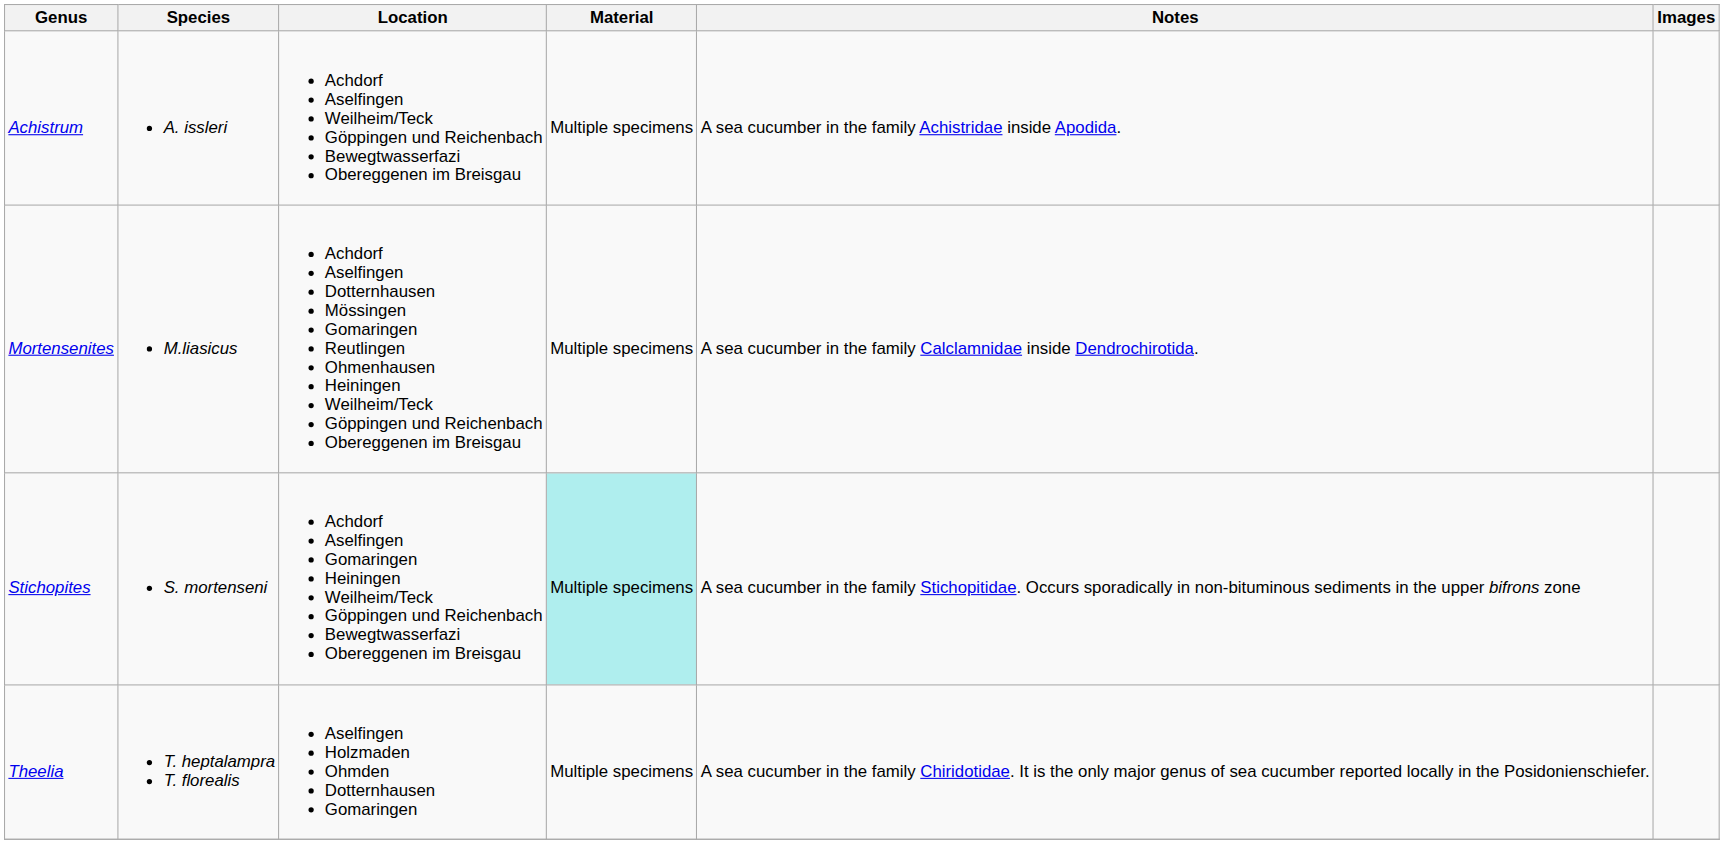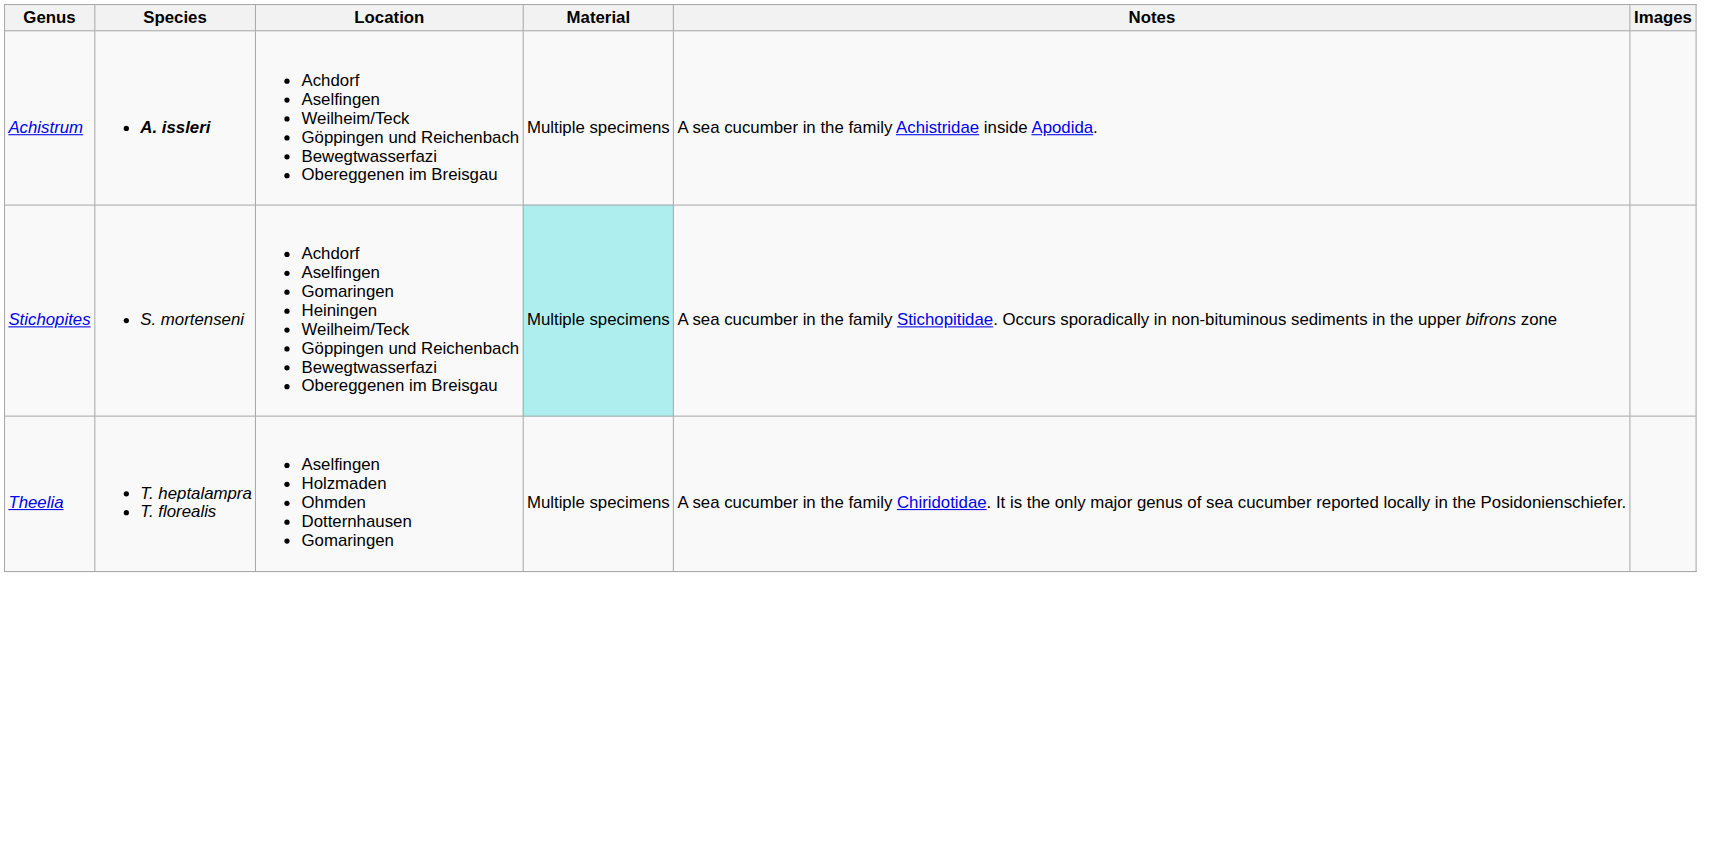Achistrum | Species: normal -> bold
- row: Mortensenites | M.liasicus | Achdorf Aselfingen Dotternhausen Mössingen Gomaringen Reutlingen Ohmenhausen Heiningen Weilheim/Teck Göppingen und Reichenbach Obereggenen im Breisgau | Multiple specimens | A sea cucumber in the family Calclamnidae inside Dendrochirotida.
